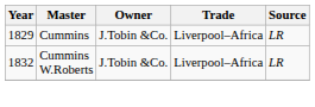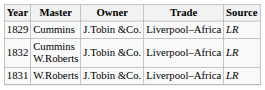+ row: 1831 | W.Roberts | J.Tobin &Co. | Liverpool–Africa | LR
